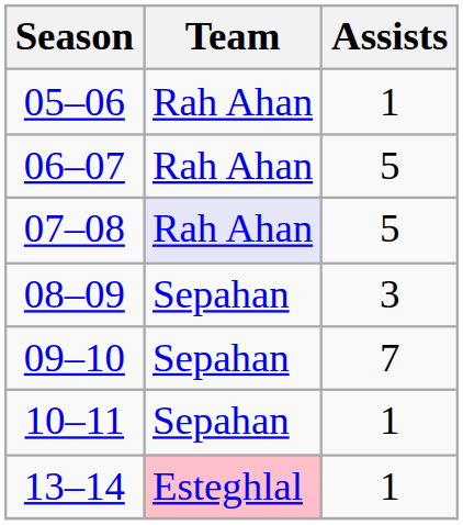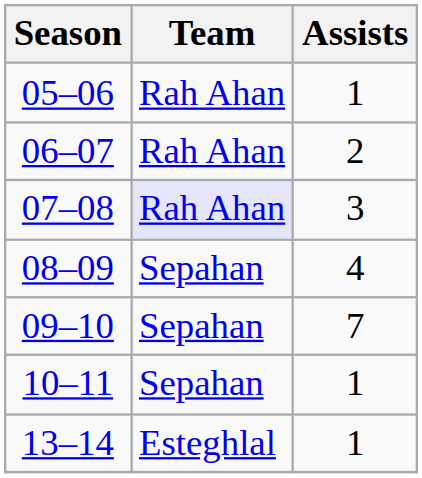06–07 | Assists: 5 -> 2
07–08 | Assists: 5 -> 3
08–09 | Assists: 3 -> 4
13–14 | Team: pink background -> no background
